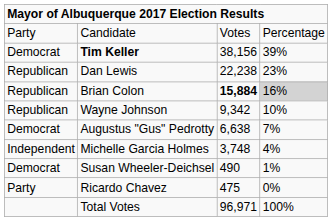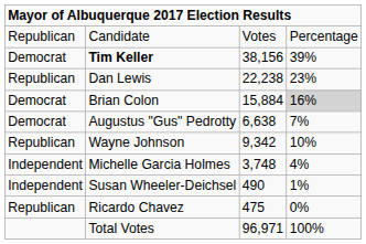Candidate | column 1: Party -> Republican
Brian Colon | column 1: Republican -> Democrat
Brian Colon | column 3: bold -> normal
rows swapped: Wayne Johnson <-> Augustus "Gus" Pedrotty
Susan Wheeler-Deichsel | column 1: Democrat -> Independent
Ricardo Chavez | column 1: Party -> Republican
